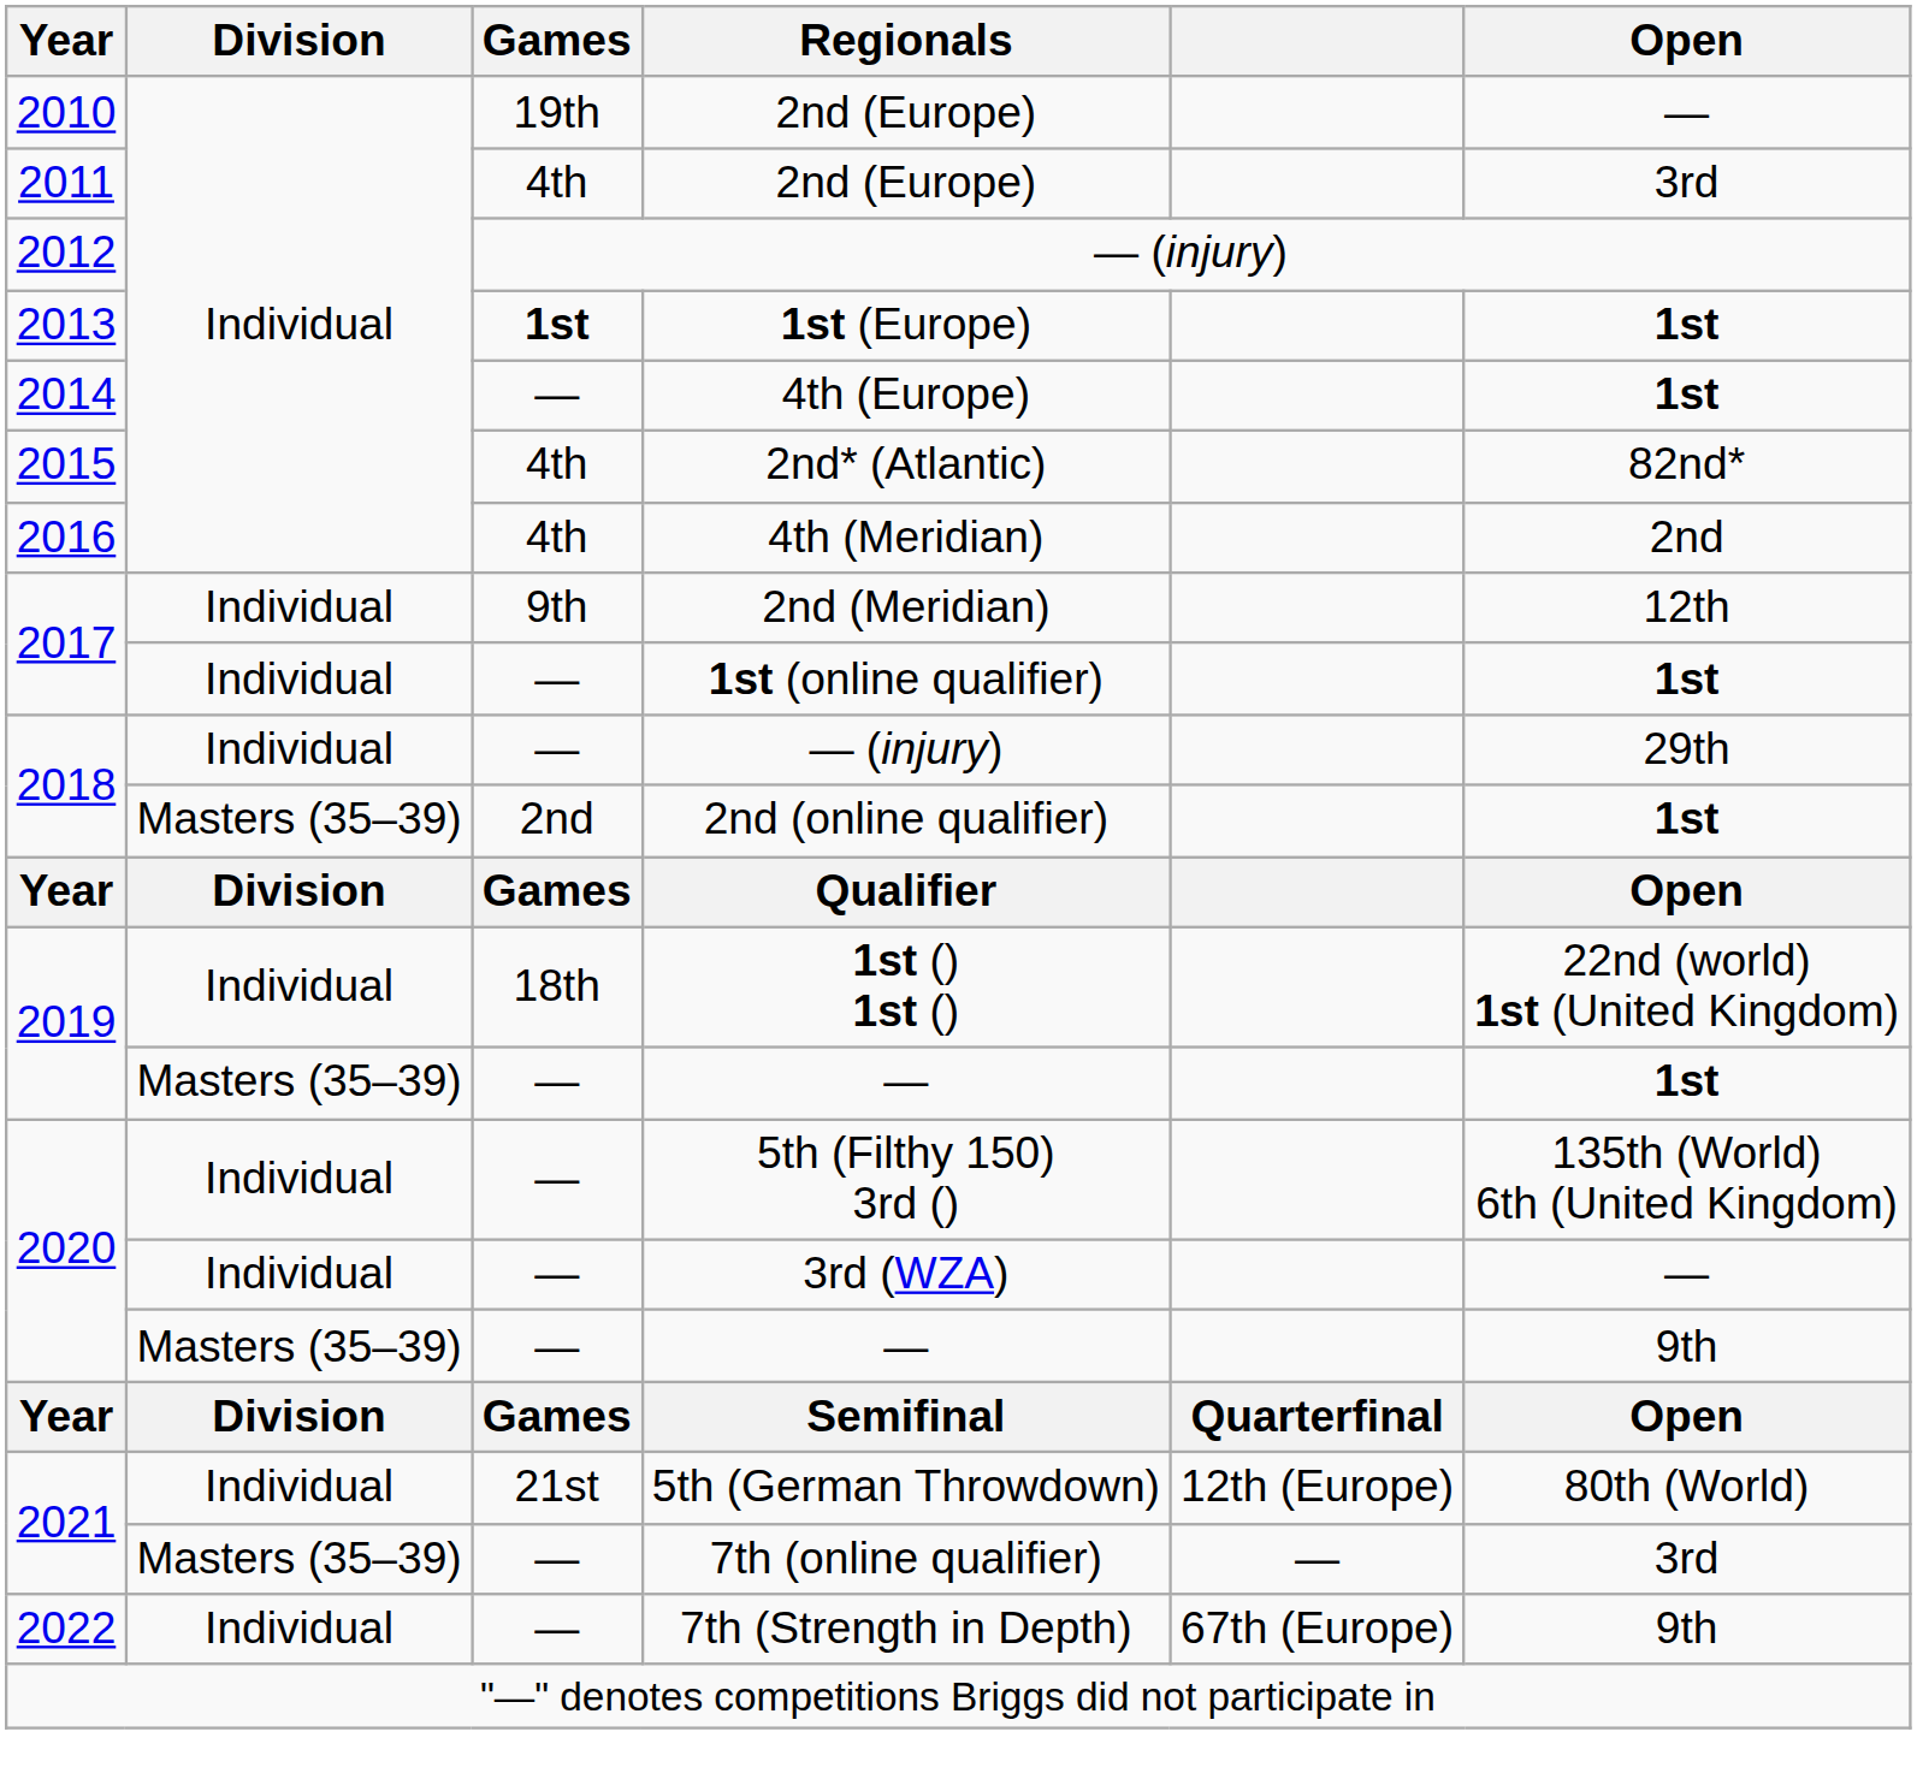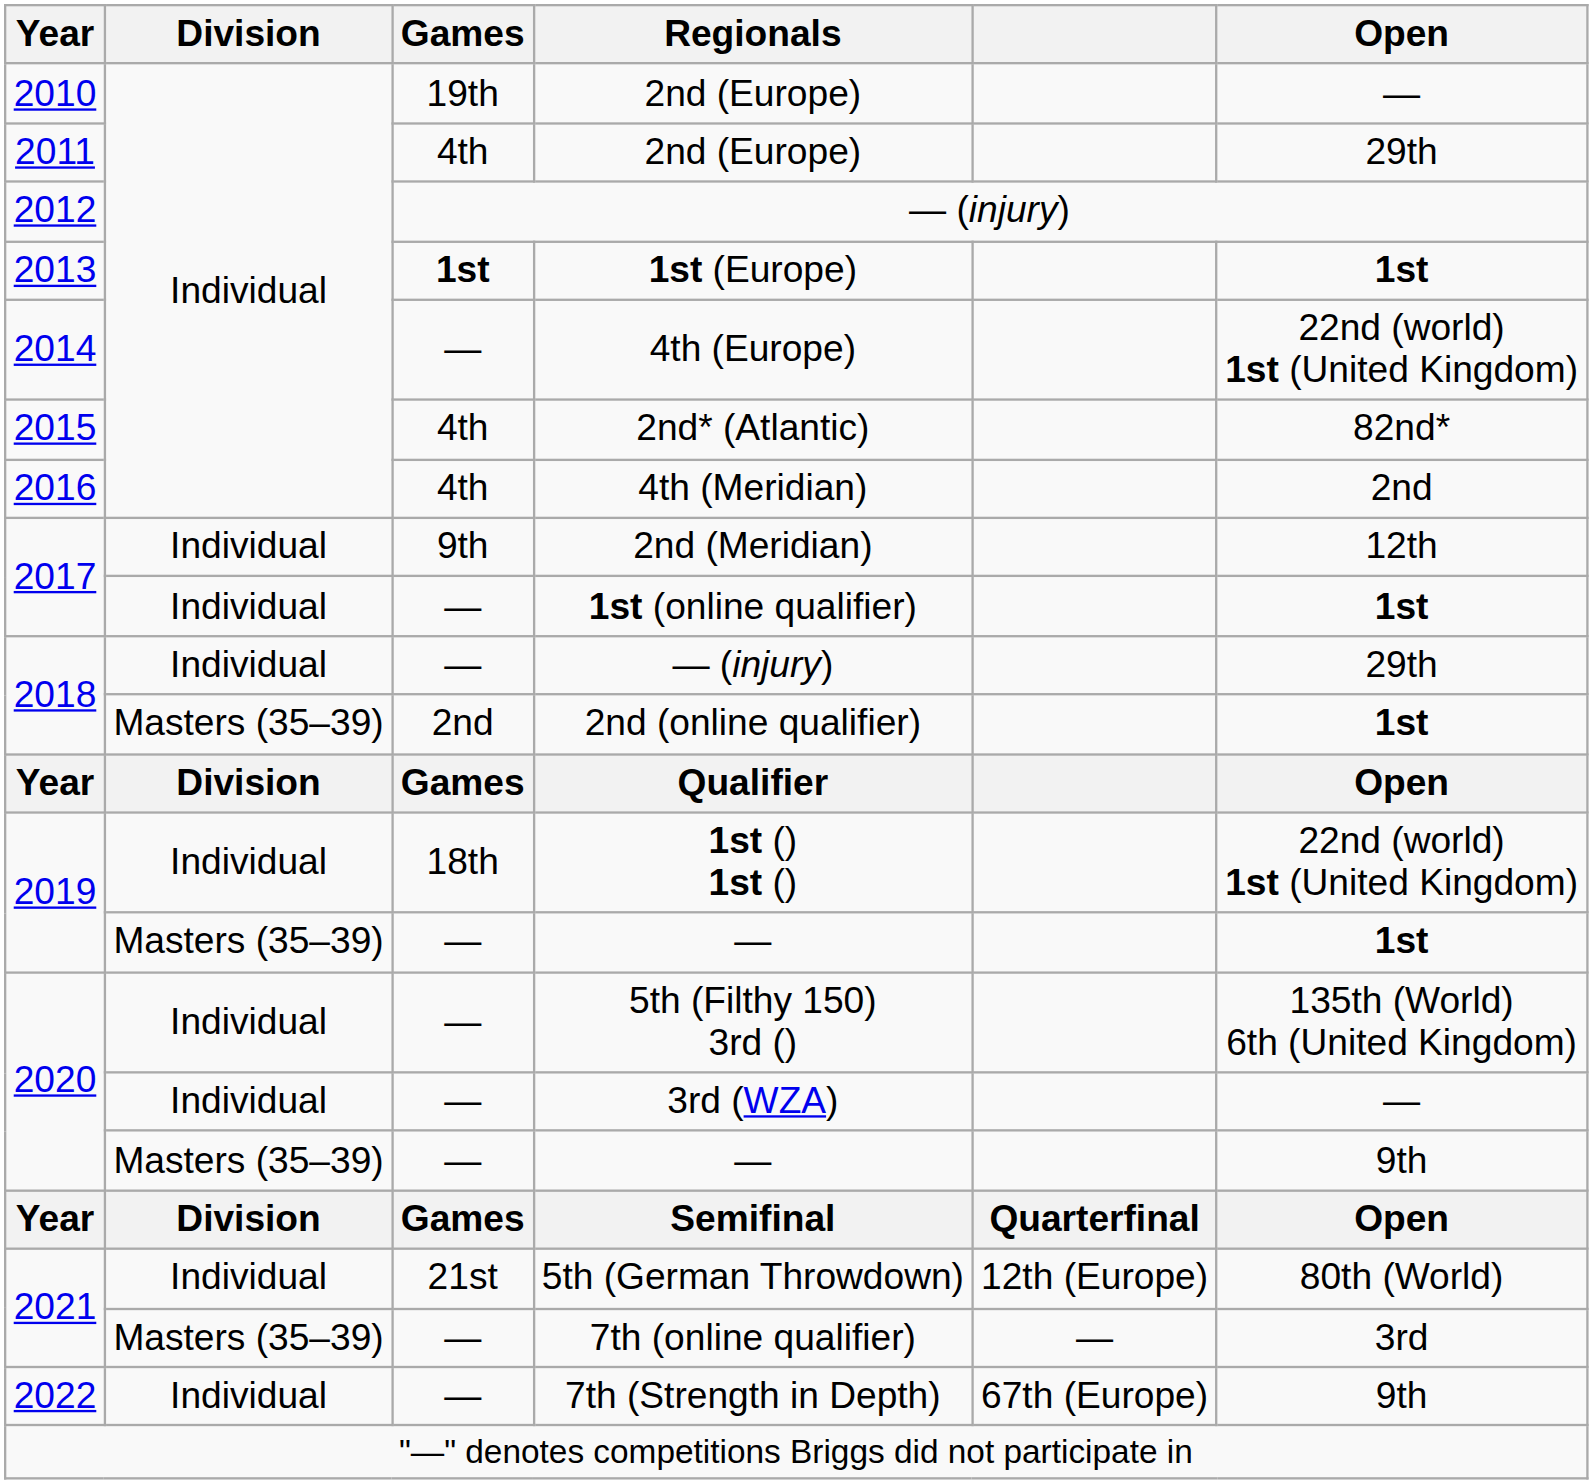2011 / 2nd (Europe) | Open: 3rd -> 29th
4th (Europe) | Open: 1st -> 22nd (world) 1st (United Kingdom)
